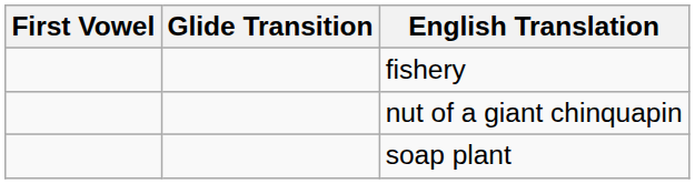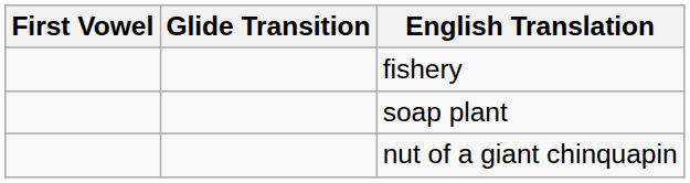rows swapped: soap plant <-> nut of a giant chinquapin
